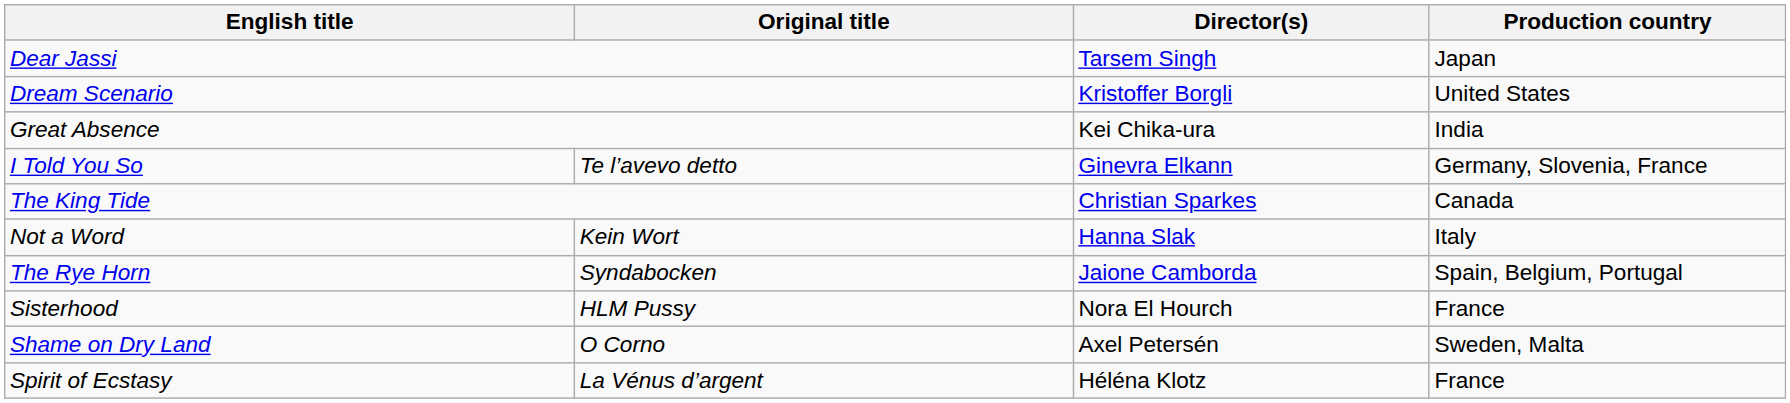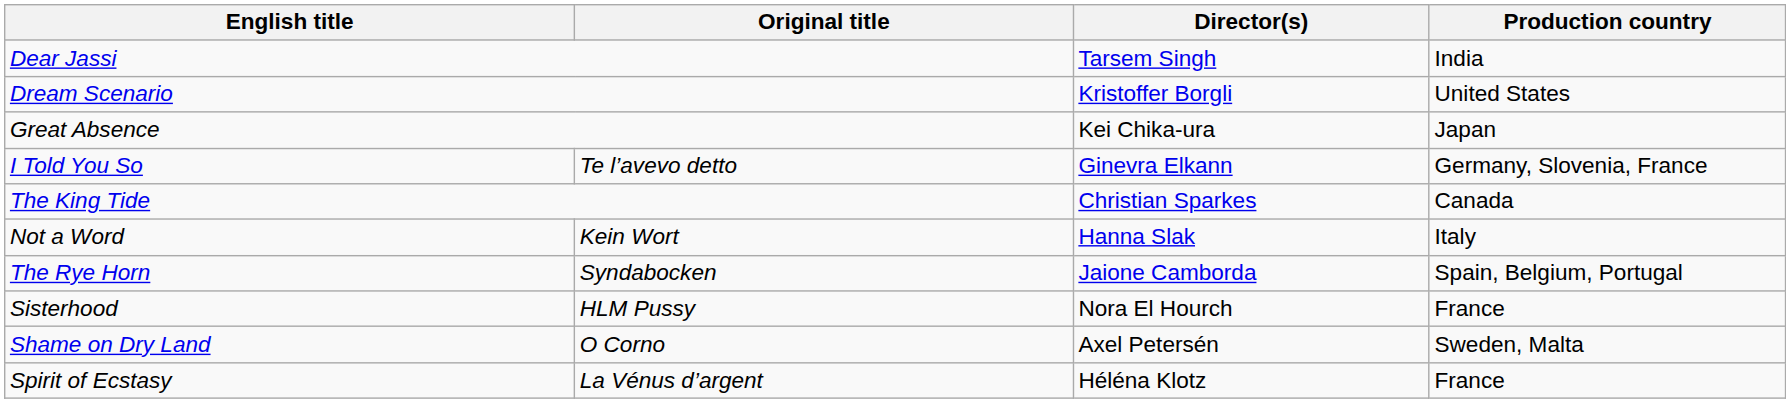Dear Jassi | Production country: Japan -> India
Great Absence | Production country: India -> Japan
